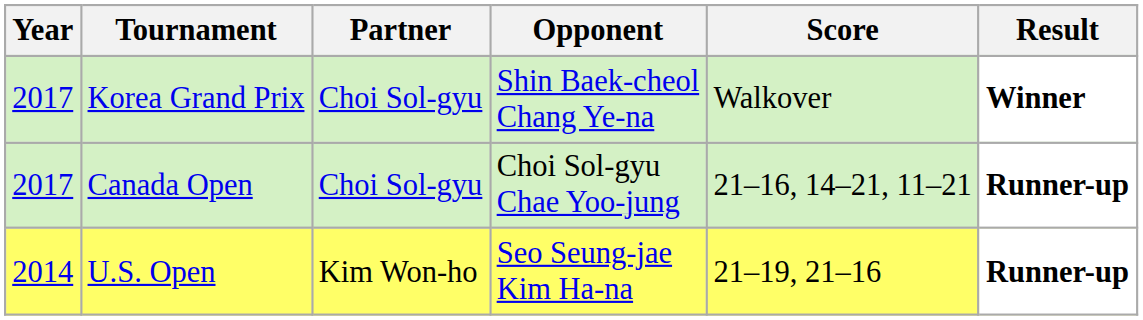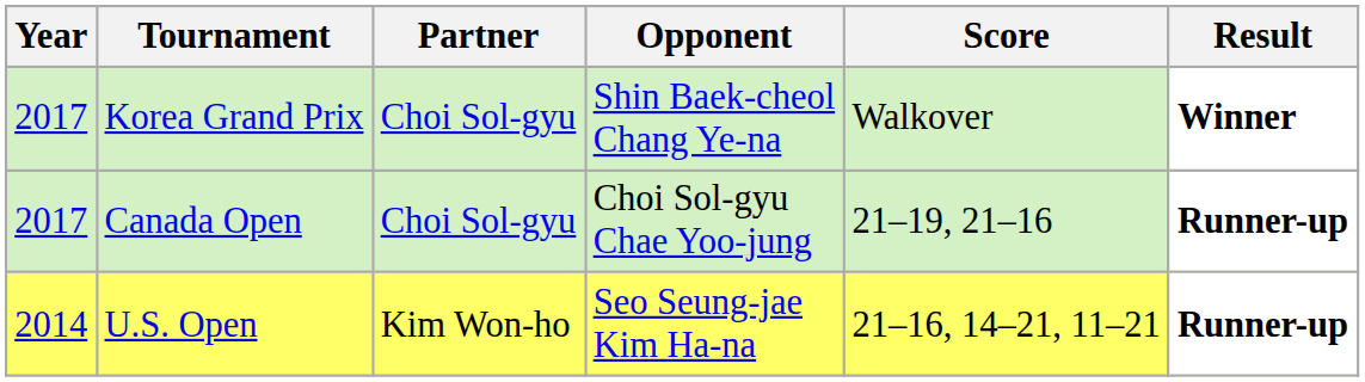Canada Open | Score: 21–16, 14–21, 11–21 -> 21–19, 21–16
U.S. Open | Score: 21–19, 21–16 -> 21–16, 14–21, 11–21
